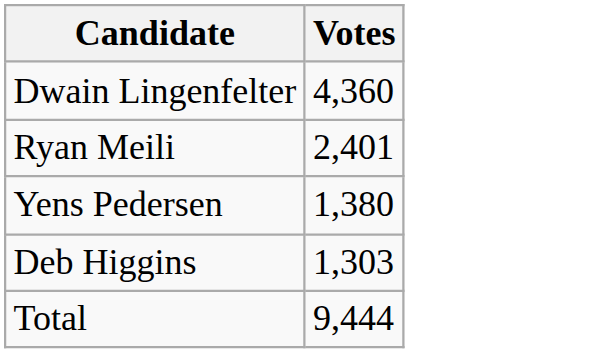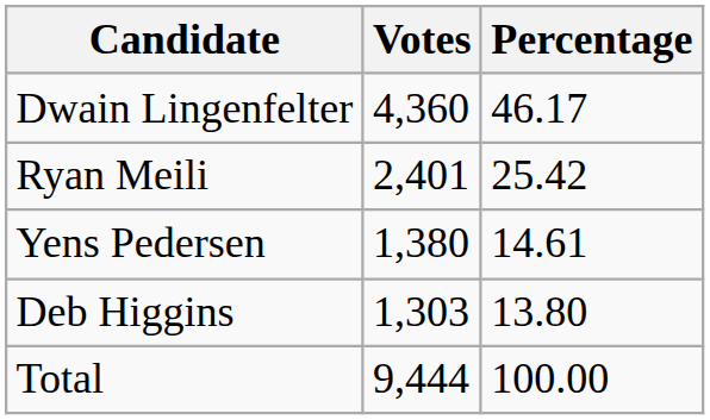+ column: Percentage | 46.17 | 25.42 | 14.61 | 13.80 | 100.00
